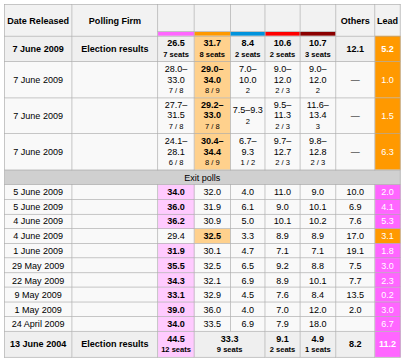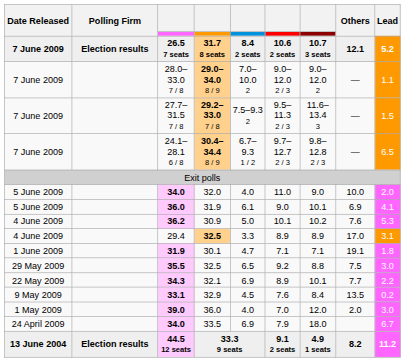28.0–33.0 7 / 8 | Lead: 1.0 -> 1.1
24.1–28.1 6 / 8 | Lead: 6.3 -> 6.5
34.3 | Lead: 2.3 -> 2.2
